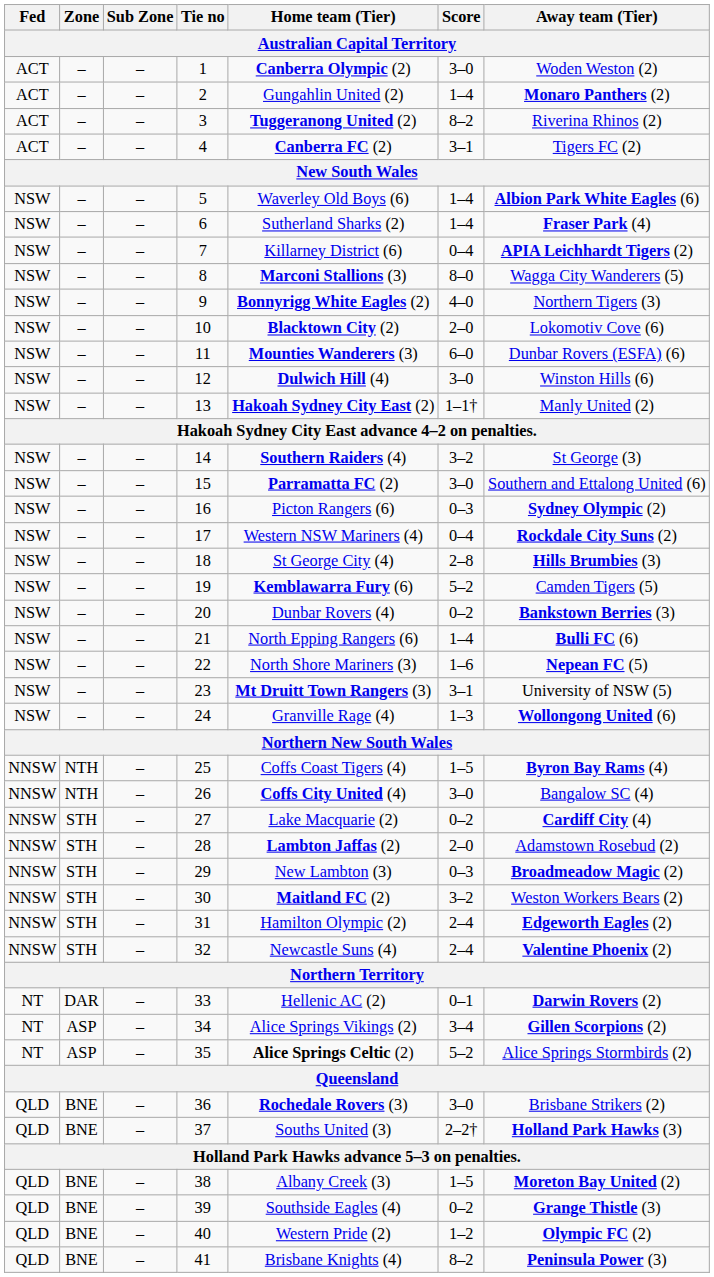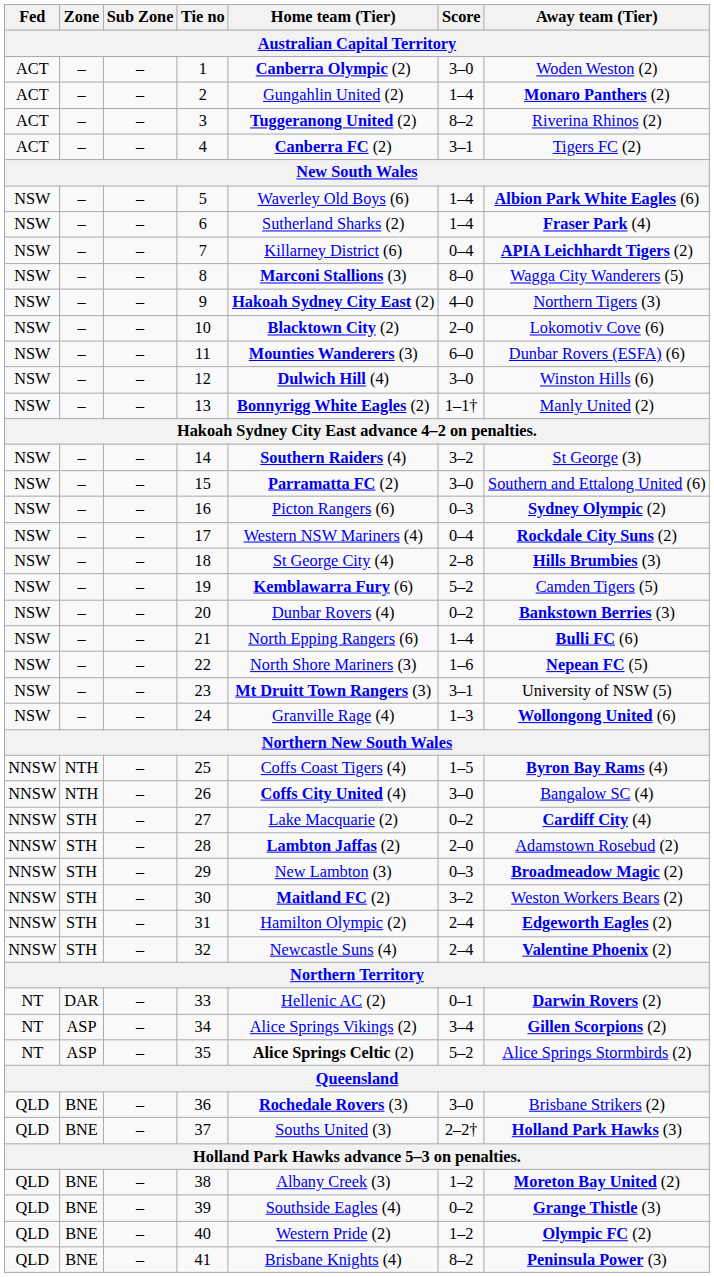9 | Home team (Tier): Bonnyrigg White Eagles (2) -> Hakoah Sydney City East (2)
13 | Home team (Tier): Hakoah Sydney City East (2) -> Bonnyrigg White Eagles (2)
38 | Score: 1–5 -> 1–2
